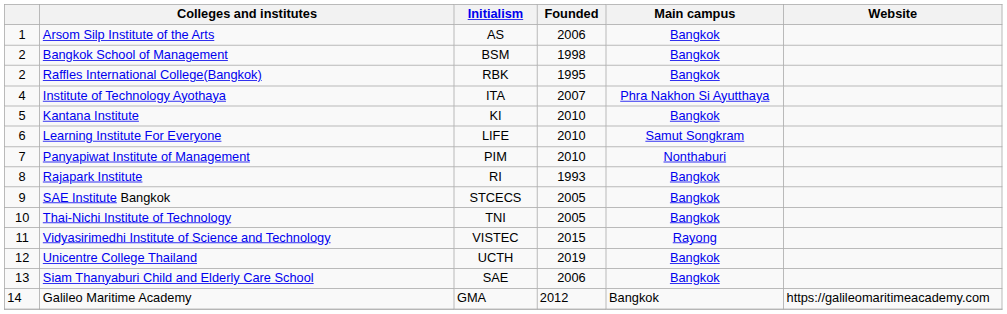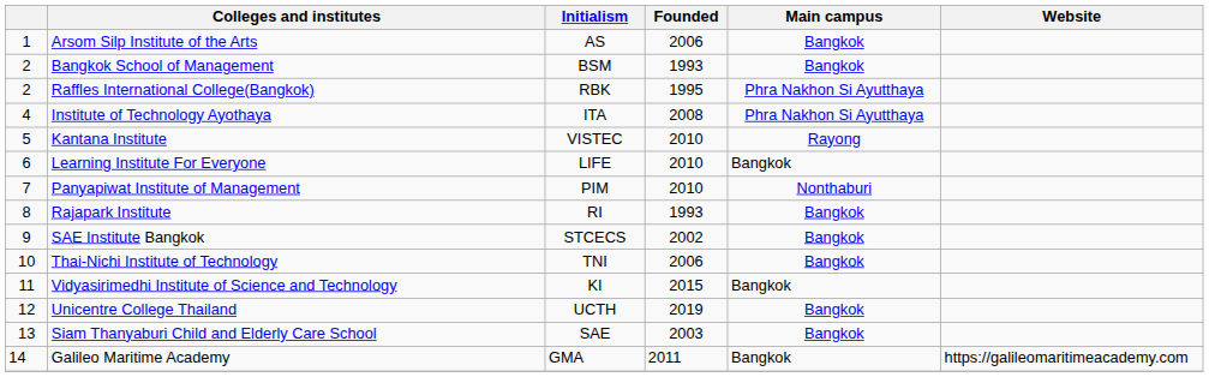Bangkok School of Management | Founded: 1998 -> 1993
Raffles International College(Bangkok) | Main campus: Bangkok -> Phra Nakhon Si Ayutthaya
Institute of Technology Ayothaya | Founded: 2007 -> 2008
Kantana Institute | Initialism: KI -> VISTEC
Kantana Institute | Main campus: Bangkok -> Rayong
Learning Institute For Everyone | Main campus: Samut Songkram -> Bangkok
SAE Institute Bangkok | Founded: 2005 -> 2002
Thai-Nichi Institute of Technology | Founded: 2005 -> 2006
Vidyasirimedhi Institute of Science and Technology | Initialism: VISTEC -> KI
Vidyasirimedhi Institute of Science and Technology | Main campus: Rayong -> Bangkok
Siam Thanyaburi Child and Elderly Care School | Founded: 2006 -> 2003
Galileo Maritime Academy | Founded: 2012 -> 2011
